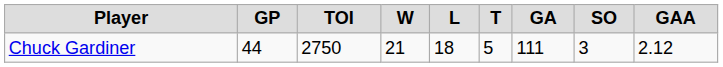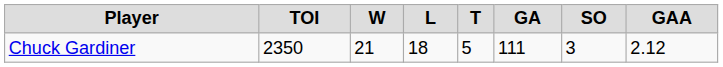- column: GP | 44
Chuck Gardiner | TOI: 2750 -> 2350
